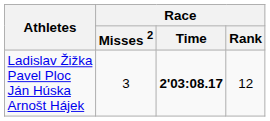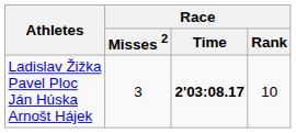Ladislav Žižka Pavel Ploc Ján Húska Arnošt Hájek | Race / Rank: 12 -> 10
